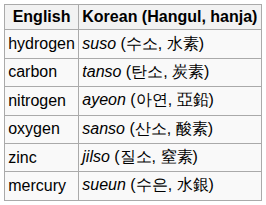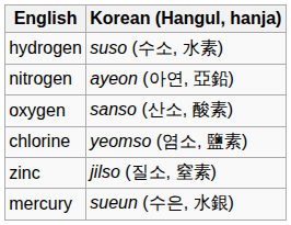- row: carbon | tanso (탄소, 炭素)
+ row: chlorine | yeomso (염소, 鹽素)
